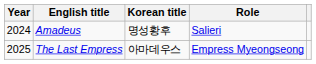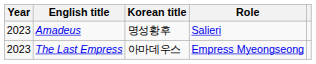Amadeus | Year: 2024 -> 2023
The Last Empress | Year: 2025 -> 2023
